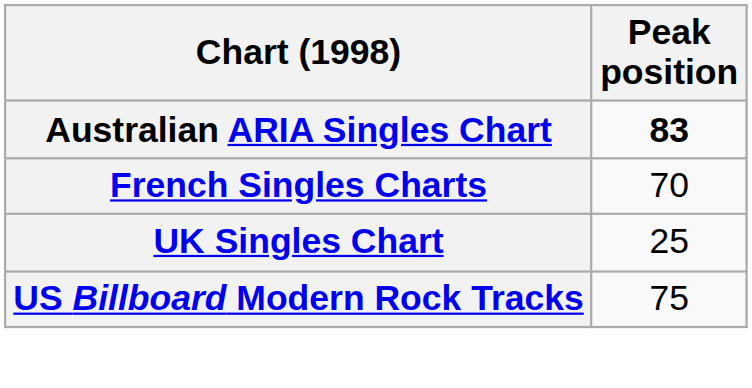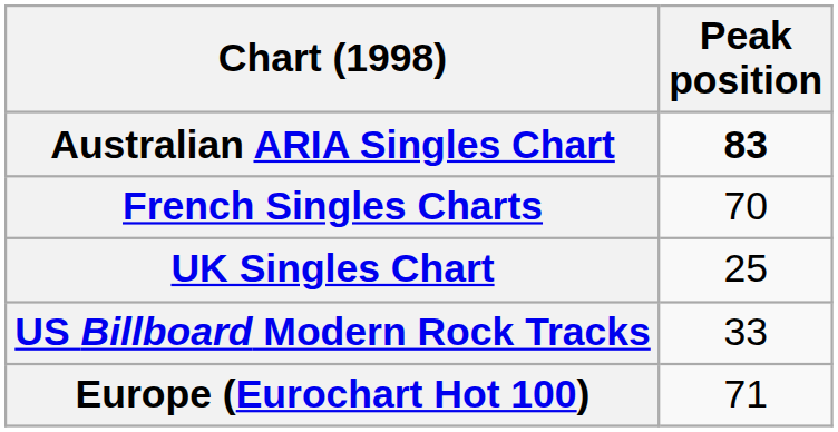US Billboard Modern Rock Tracks | Peak position: 75 -> 33
+ row: Europe (Eurochart Hot 100) | 71
